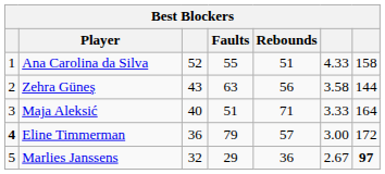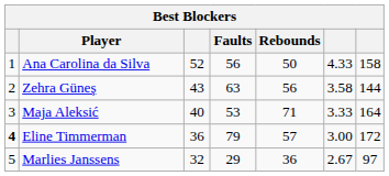Ana Carolina da Silva | Faults: 55 -> 56
Ana Carolina da Silva | Rebounds: 51 -> 50
Maja Aleksić | Faults: 51 -> 53
Marlies Janssens | column 7: bold -> normal
